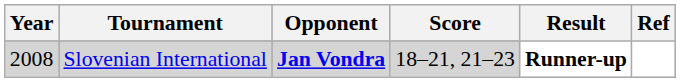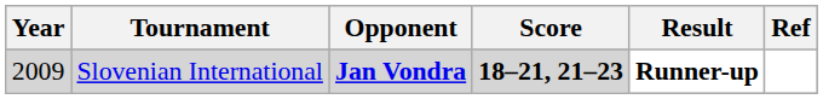Slovenian International | Year: 2008 -> 2009
Slovenian International | Score: normal -> bold
